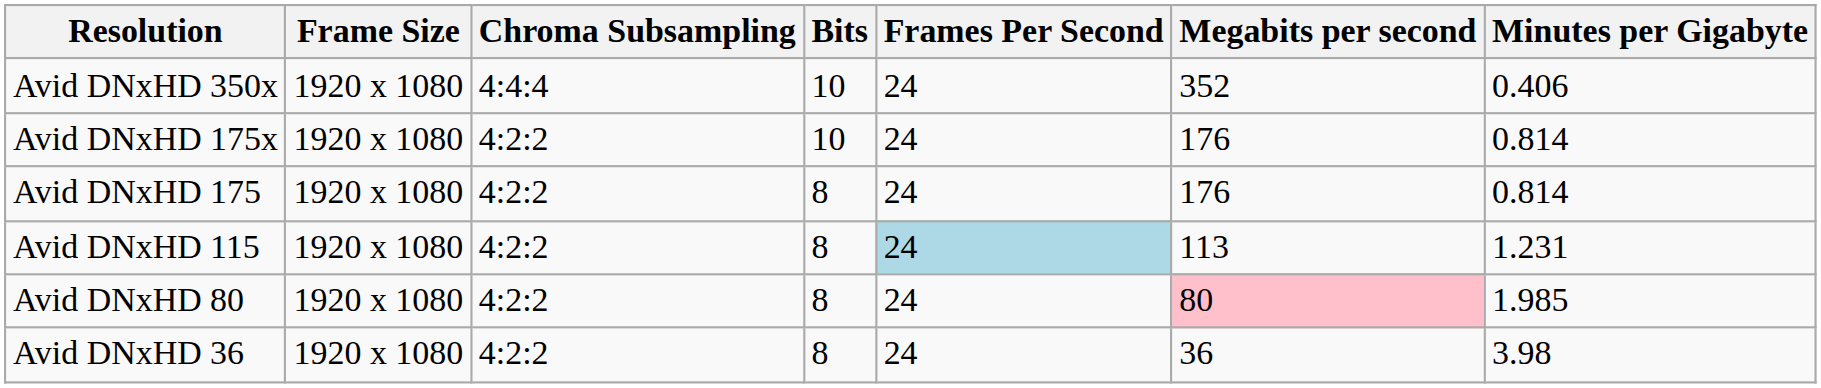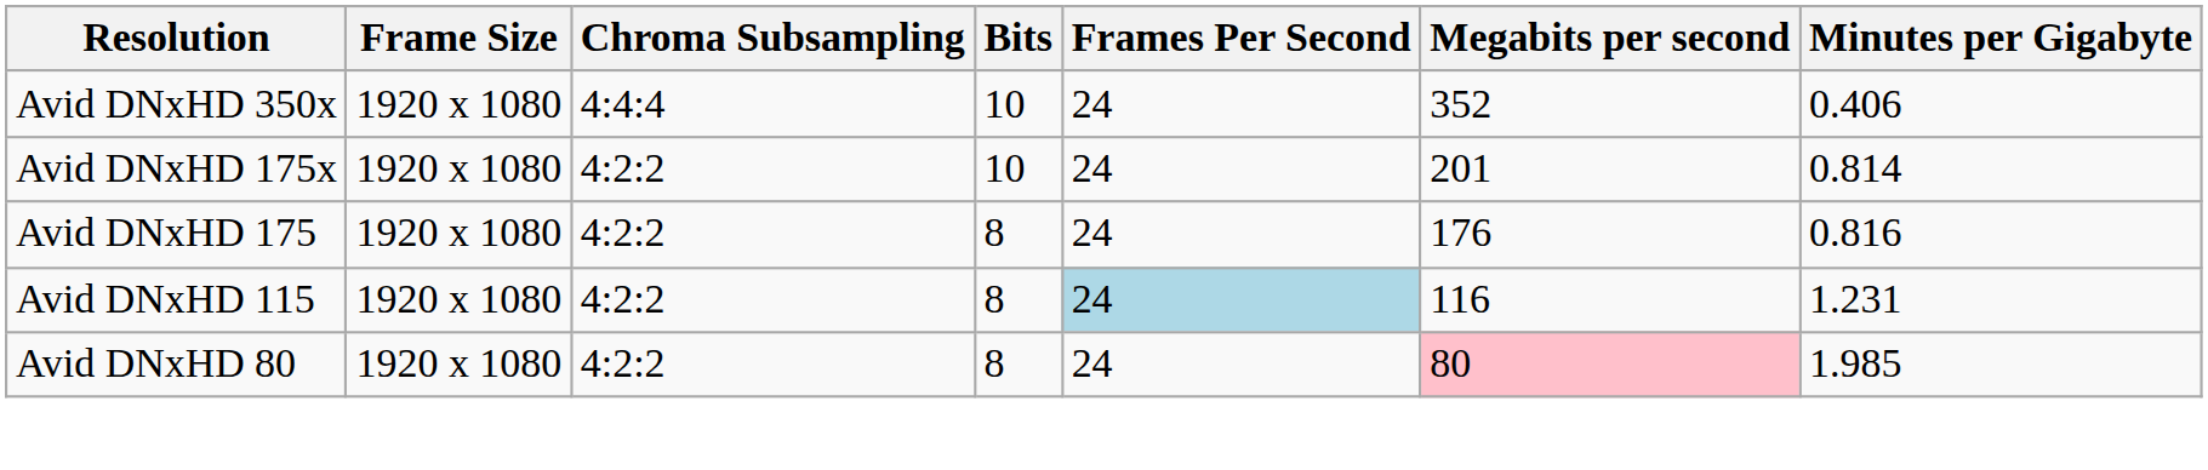Avid DNxHD 175x | Megabits per second: 176 -> 201
Avid DNxHD 175 | Minutes per Gigabyte: 0.814 -> 0.816
Avid DNxHD 115 | Megabits per second: 113 -> 116
- row: Avid DNxHD 36 | 1920 x 1080 | 4:2:2 | 8 | 24 | 36 | 3.98
